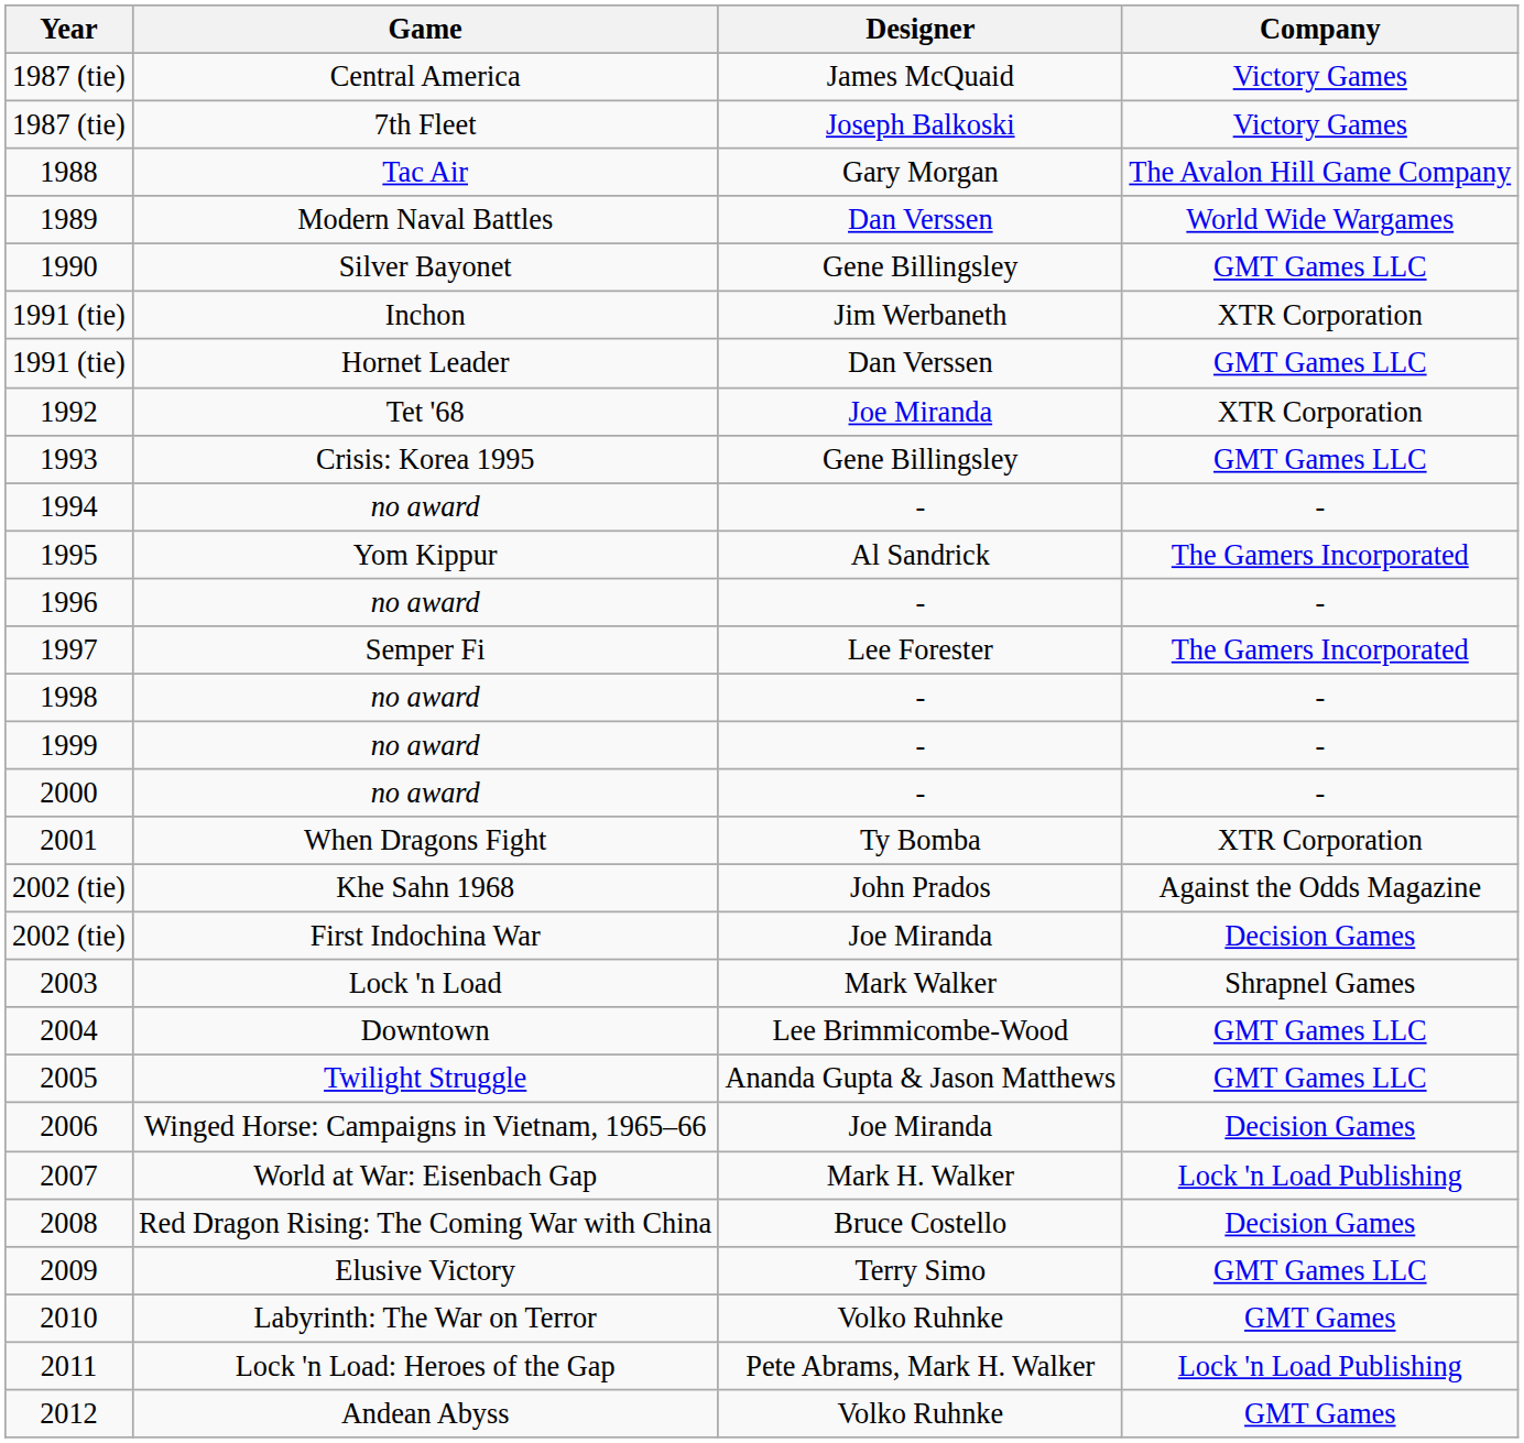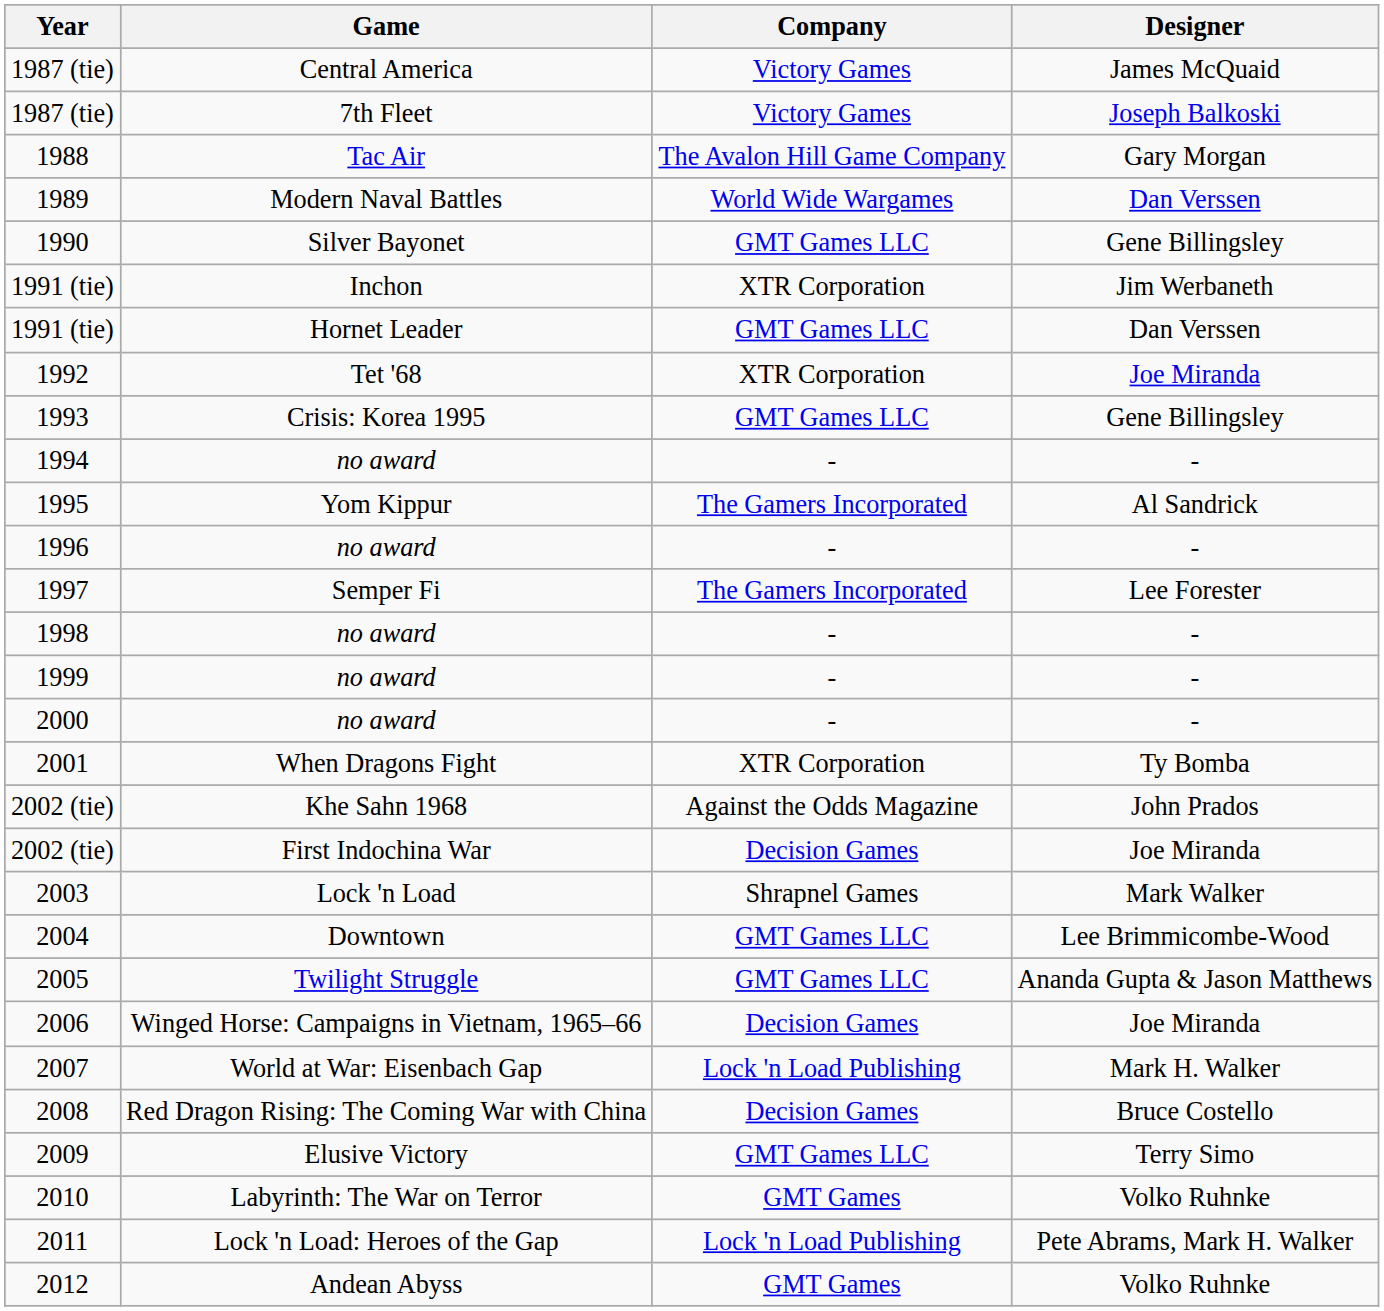columns swapped: Designer <-> Company
